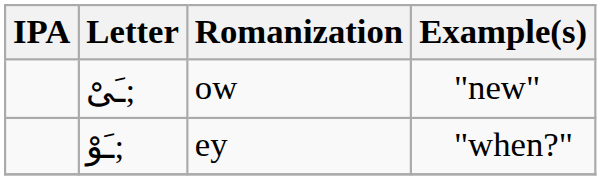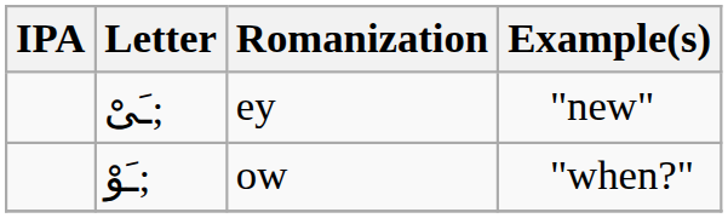ـَیْ; | Romanization: ow -> ey
ـَوْ; | Romanization: ey -> ow
